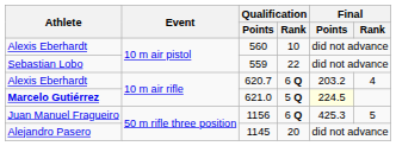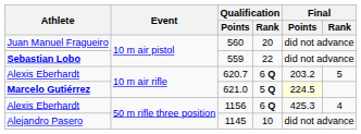560 | Athlete: Alexis Eberhardt -> Juan Manuel Fragueiro
560 | Qualification / Rank: 10 -> 20
559 | Athlete: normal -> bold
620.7 | Final / Rank: 4 -> 5
1156 | Athlete: Juan Manuel Fragueiro -> Alexis Eberhardt
1156 | Final / Rank: 5 -> 4
1145 | Qualification / Rank: 20 -> 10
